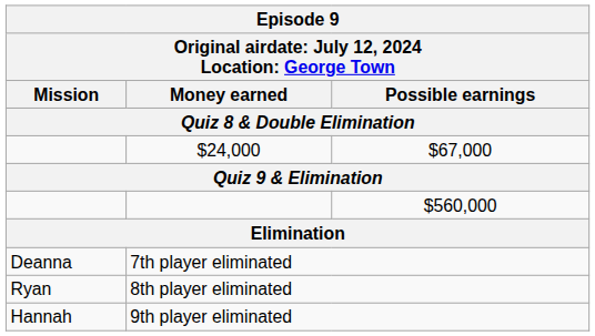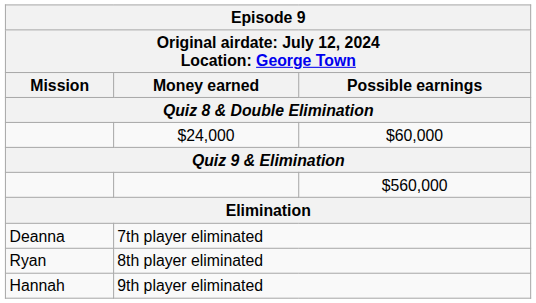$24,000 | Possible earnings: $67,000 -> $60,000
